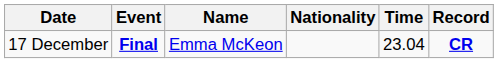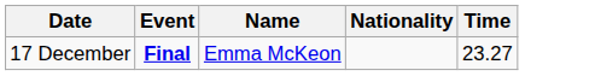- column: Record | CR
17 December | Time: 23.04 -> 23.27
